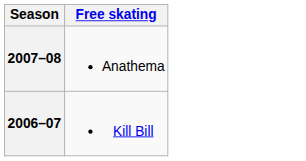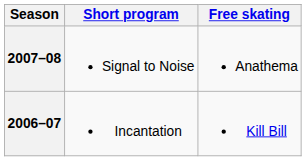+ column: Short program | Signal to Noise | Incantation
